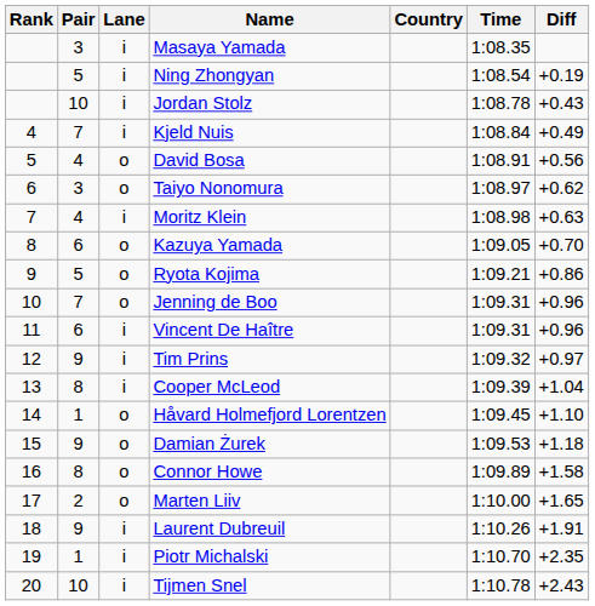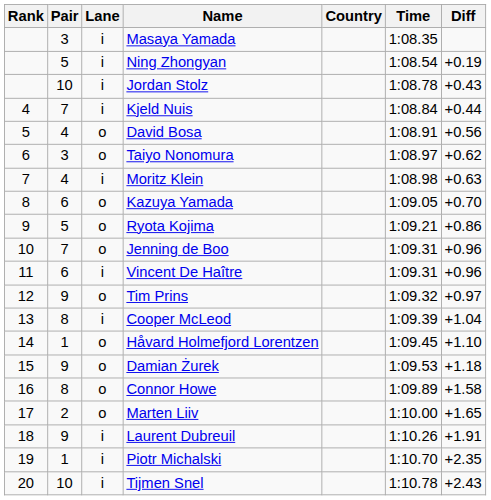Kjeld Nuis | Diff: +0.49 -> +0.44
Tim Prins | Lane: i -> o
